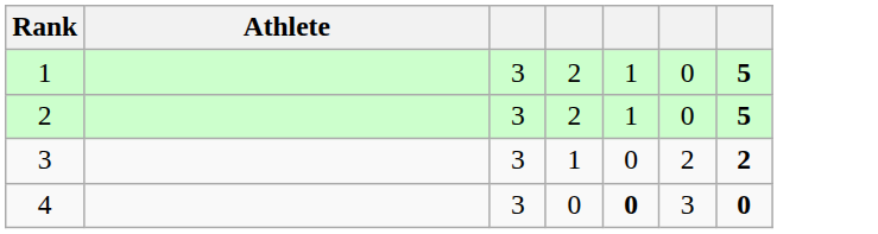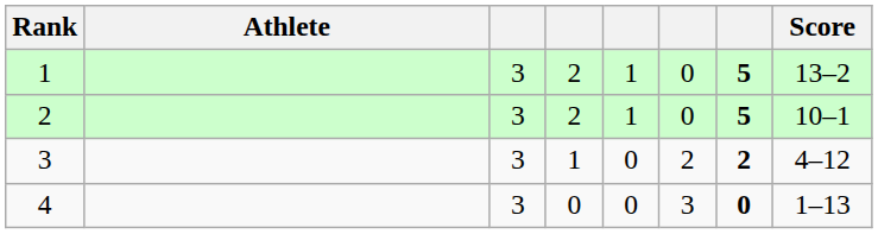+ column: Score | 13–2 | 10–1 | 4–12 | 1–13
4 | column 5: bold -> normal
